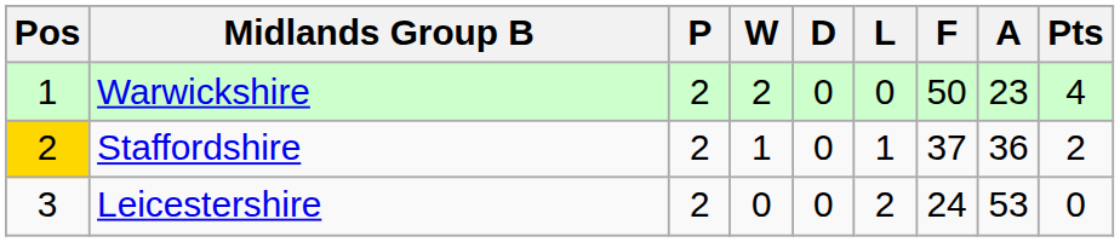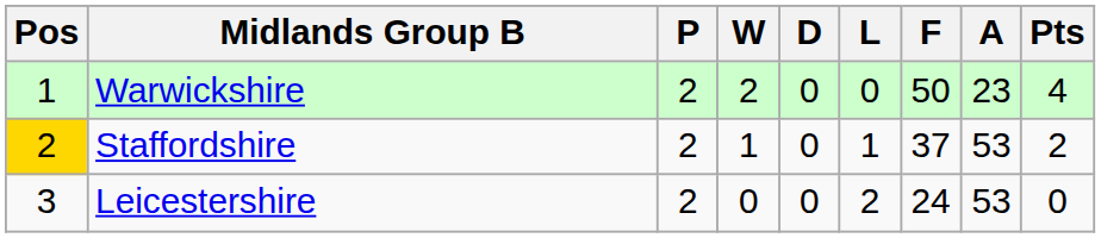Staffordshire | A: 36 -> 53
